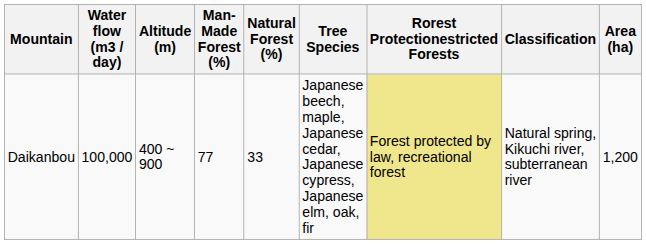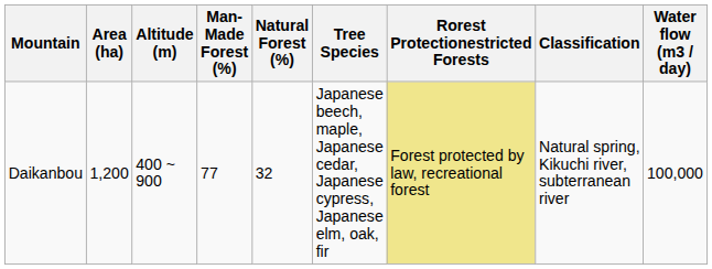columns swapped: Area (ha) <-> Water flow (m3 / day)
Daikanbou | Natural Forest (%): 33 -> 32
